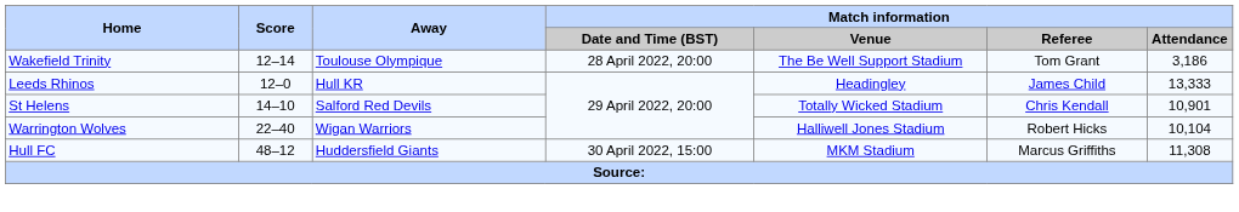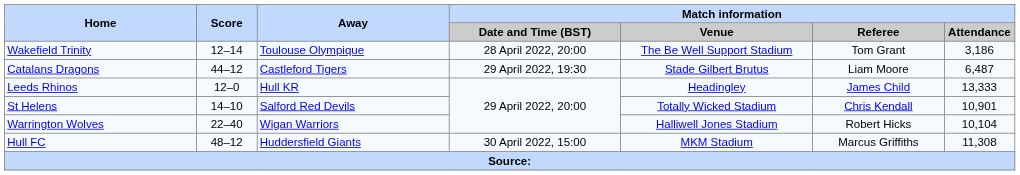+ row: Catalans Dragons | 44–12 | Castleford Tigers | 29 April 2022, 19:30 | Stade Gilbert Brutus | Liam Moore | 6,487
